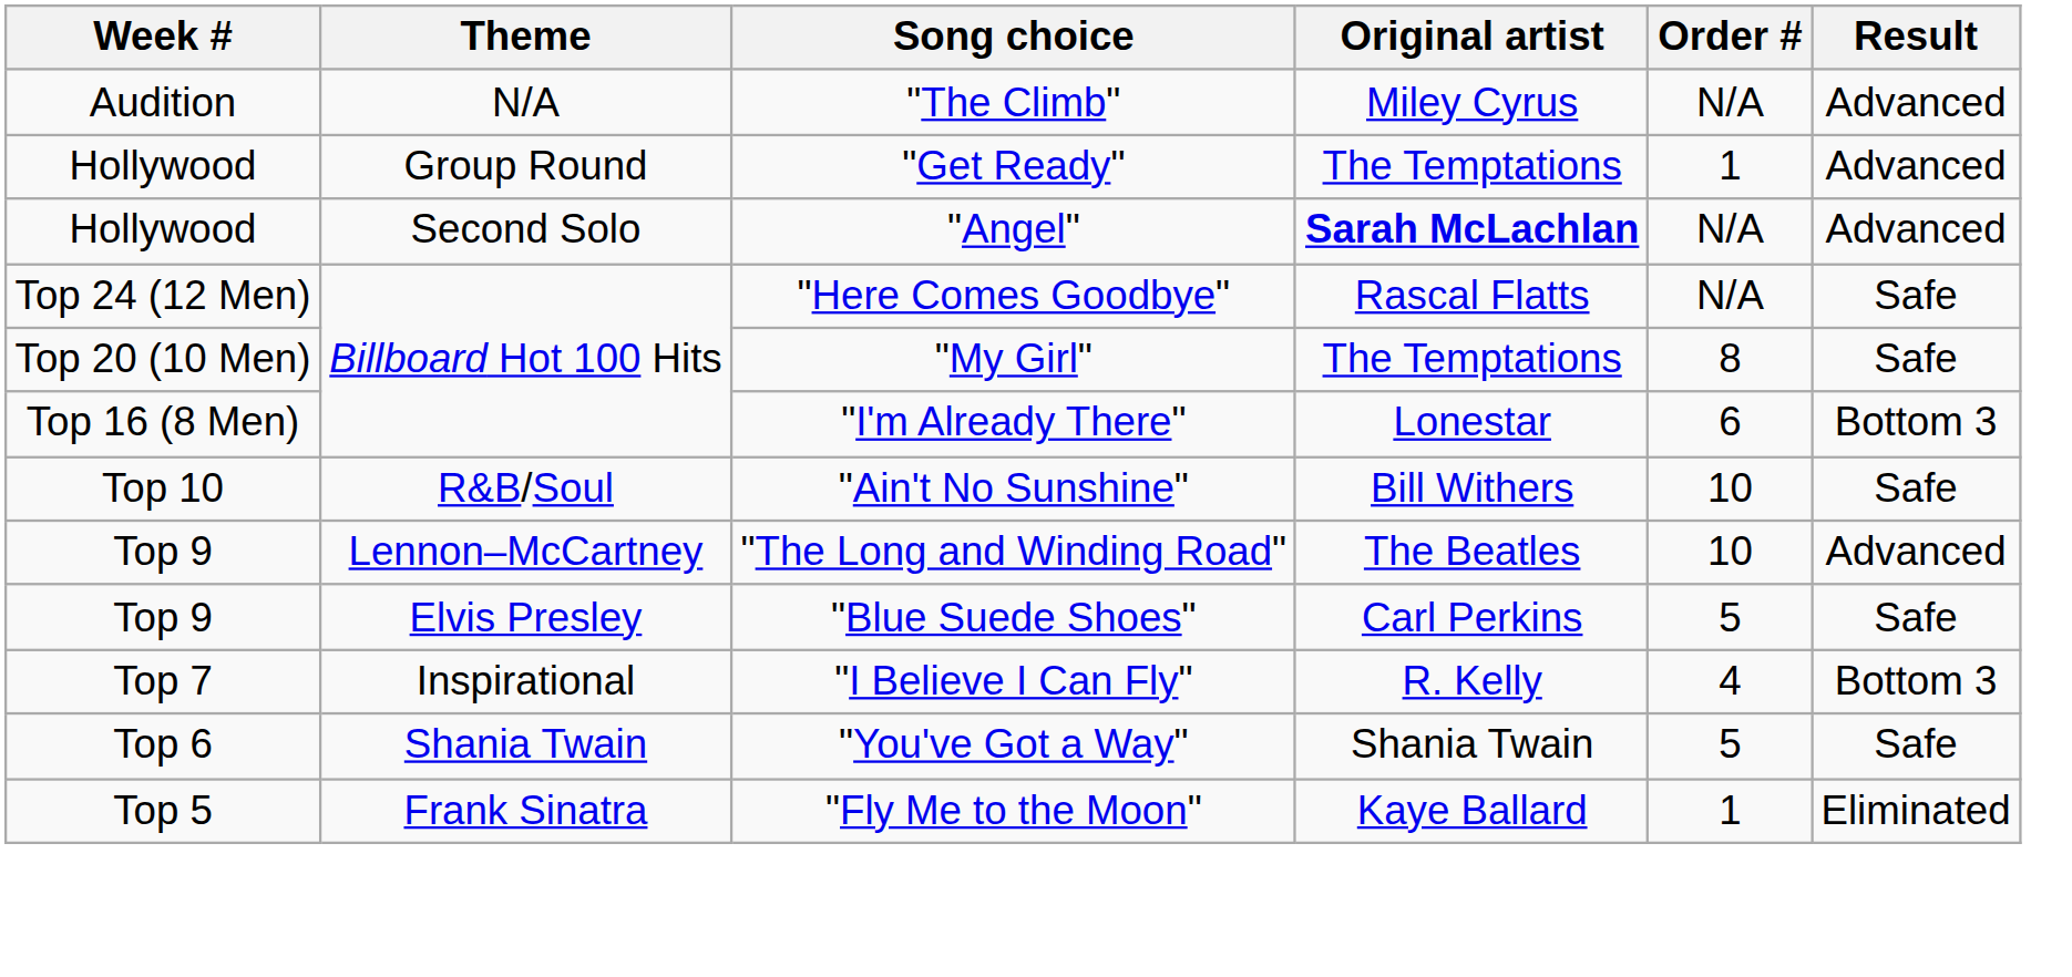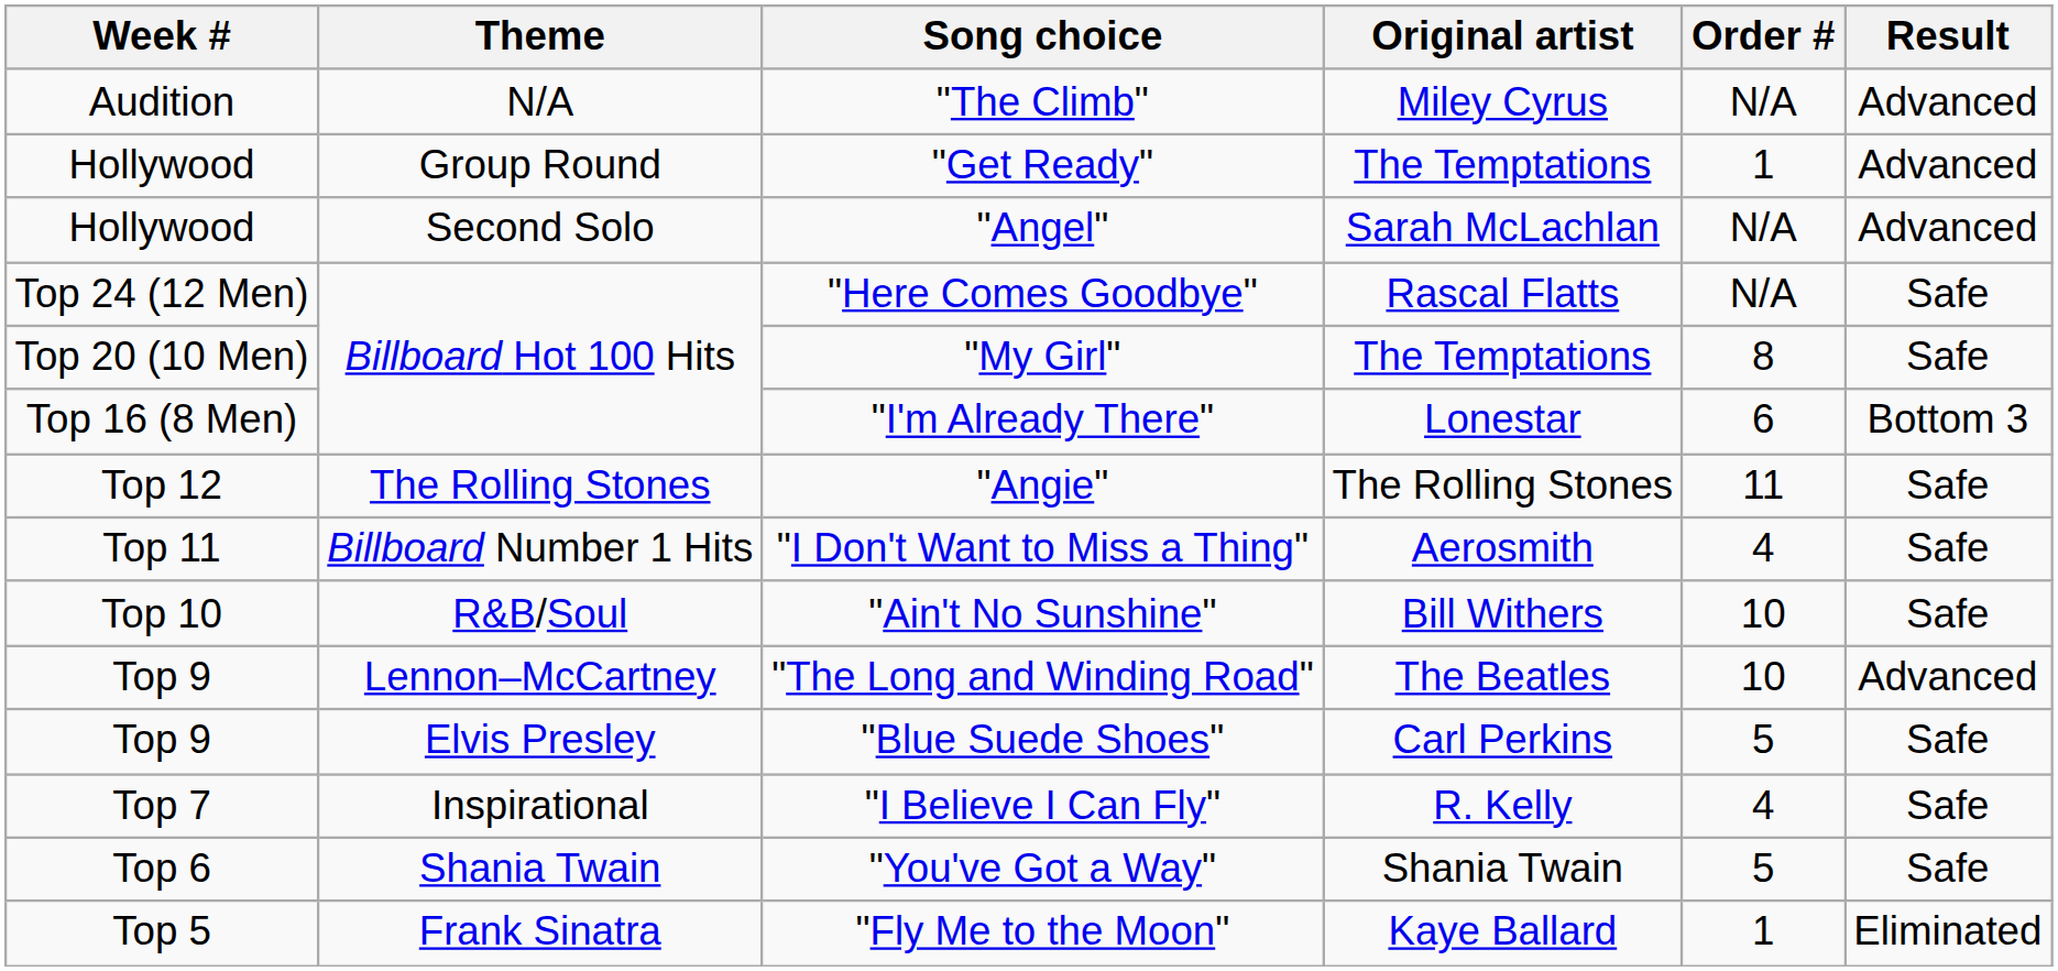"Angel" | Original artist: bold -> normal
+ row: Top 12 | The Rolling Stones | "Angie" | The Rolling Stones | 11 | Safe
+ row: Top 11 | Billboard Number 1 Hits | "I Don't Want to Miss a Thing" | Aerosmith | 4 | Safe
"I Believe I Can Fly" | Result: Bottom 3 -> Safe
